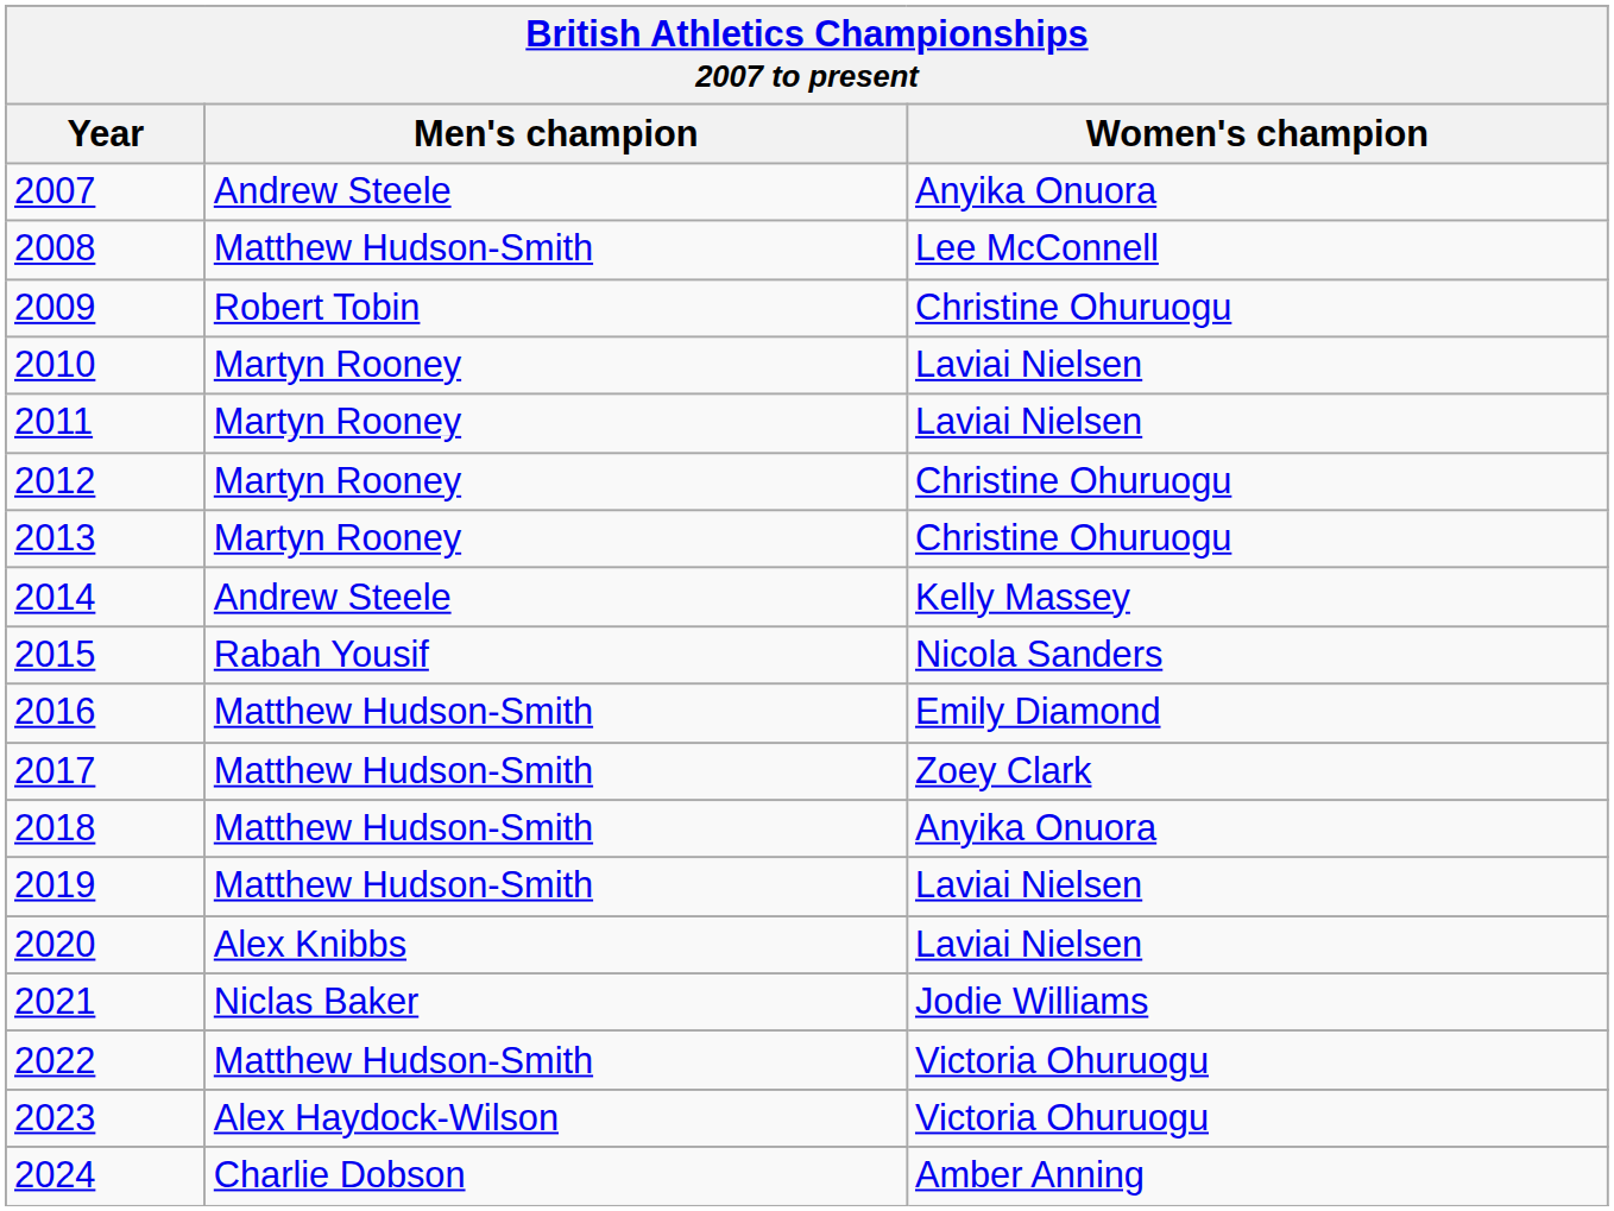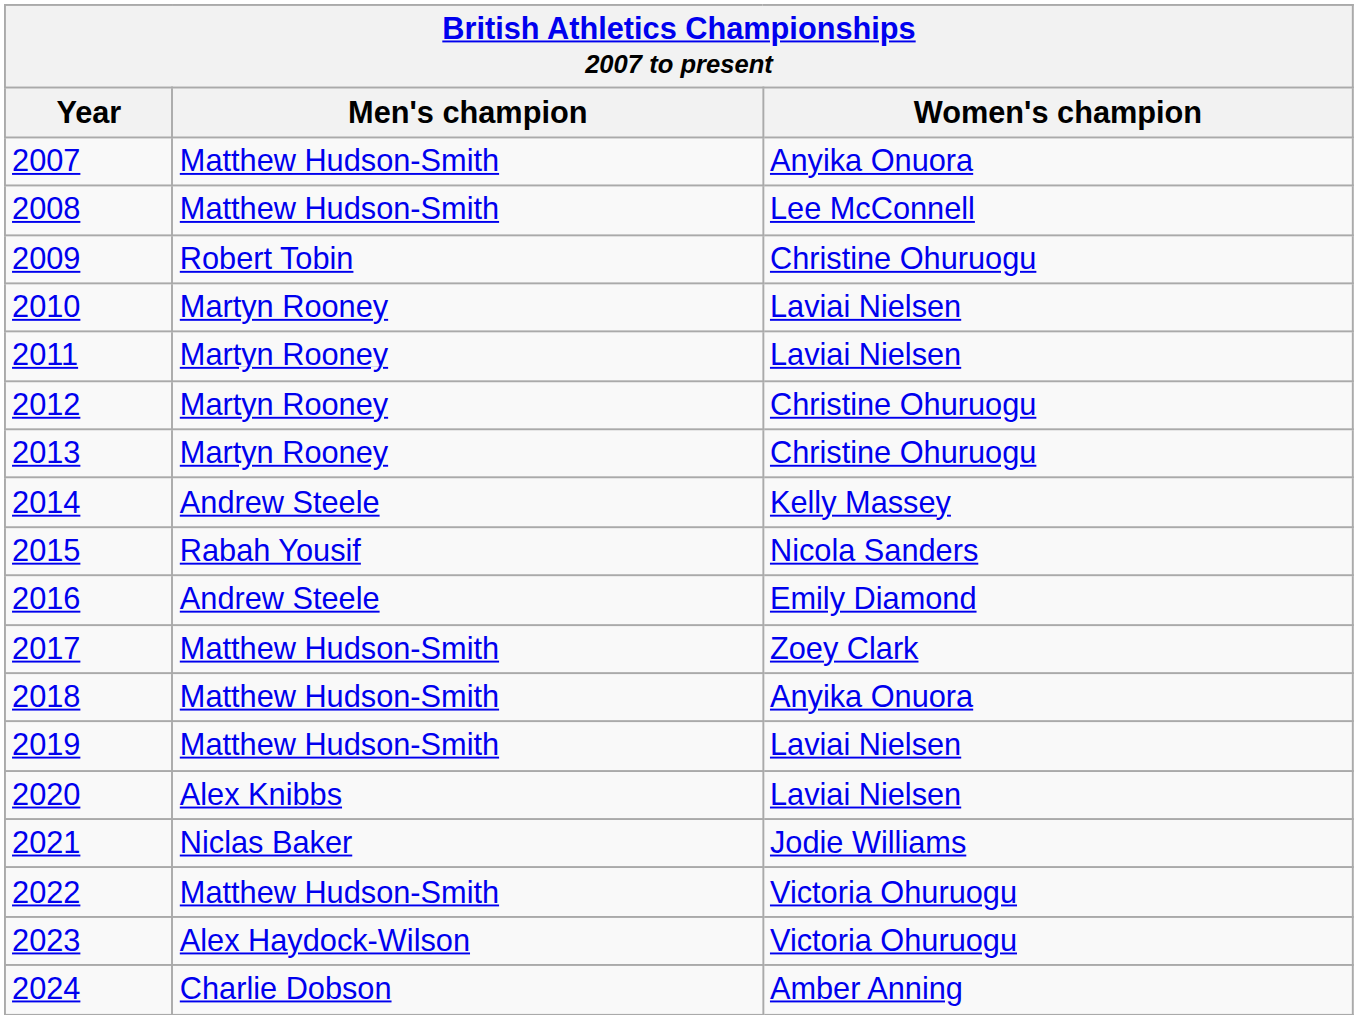2007 | Men's champion: Andrew Steele -> Matthew Hudson-Smith
2016 | Men's champion: Matthew Hudson-Smith -> Andrew Steele
